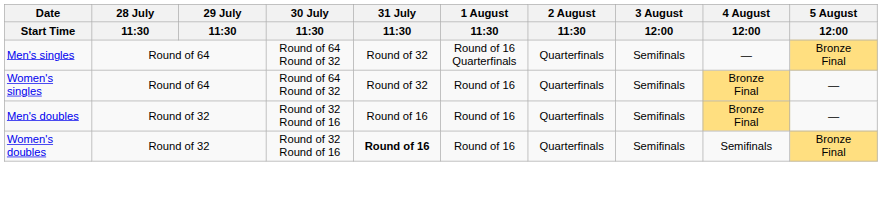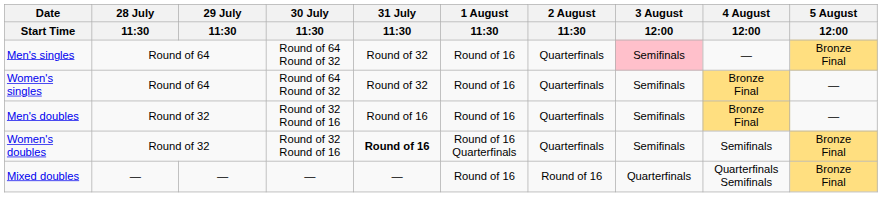Men's singles | 1 August / 11:30: Round of 16 Quarterfinals -> Round of 16
Men's singles | 3 August / 12:00: no background -> pink background
Women's doubles | 1 August / 11:30: Round of 16 -> Round of 16 Quarterfinals
+ row: Mixed doubles | — | — | — | — | Round of 16 | Round of 16 | Quarterfinals | Quarterfinals Semifinals | Bronze Final
